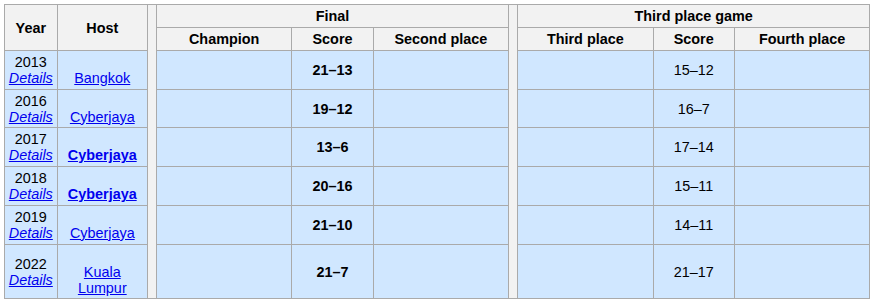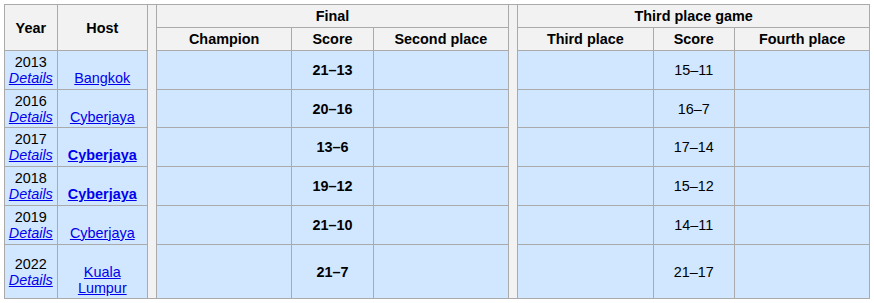2013 Details | Third place game / Score: 15–12 -> 15–11
2016 Details | Final / Score: 19–12 -> 20–16
2018 Details | Final / Score: 20–16 -> 19–12
2018 Details | Third place game / Score: 15–11 -> 15–12
